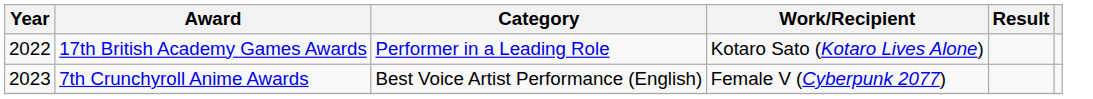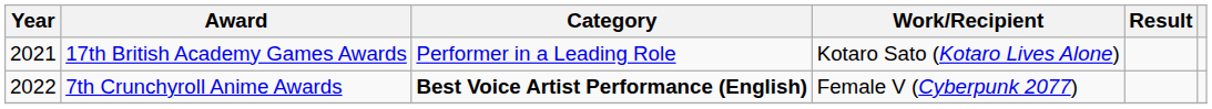17th British Academy Games Awards | Year: 2022 -> 2021
7th Crunchyroll Anime Awards | Year: 2023 -> 2022
7th Crunchyroll Anime Awards | Category: normal -> bold
